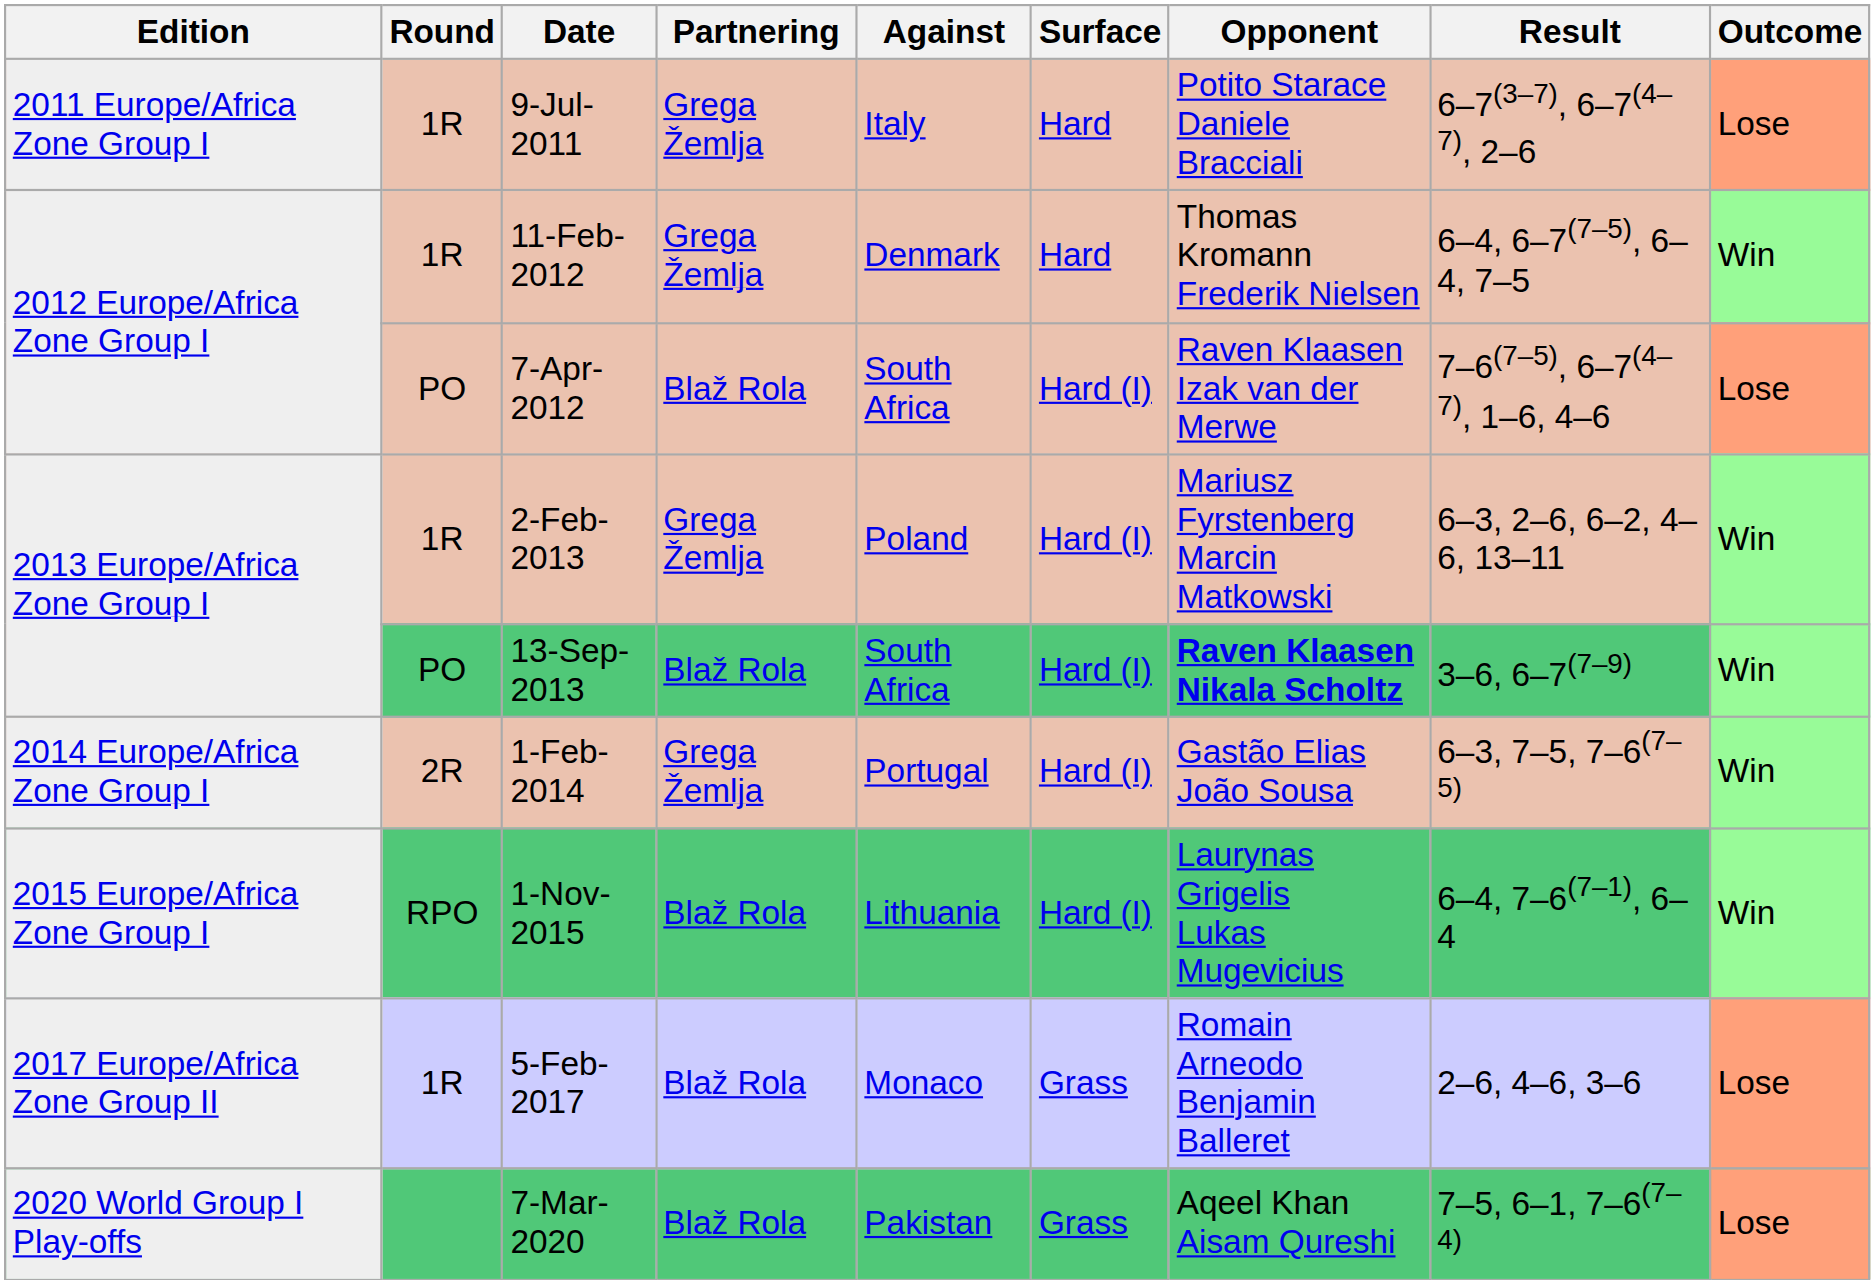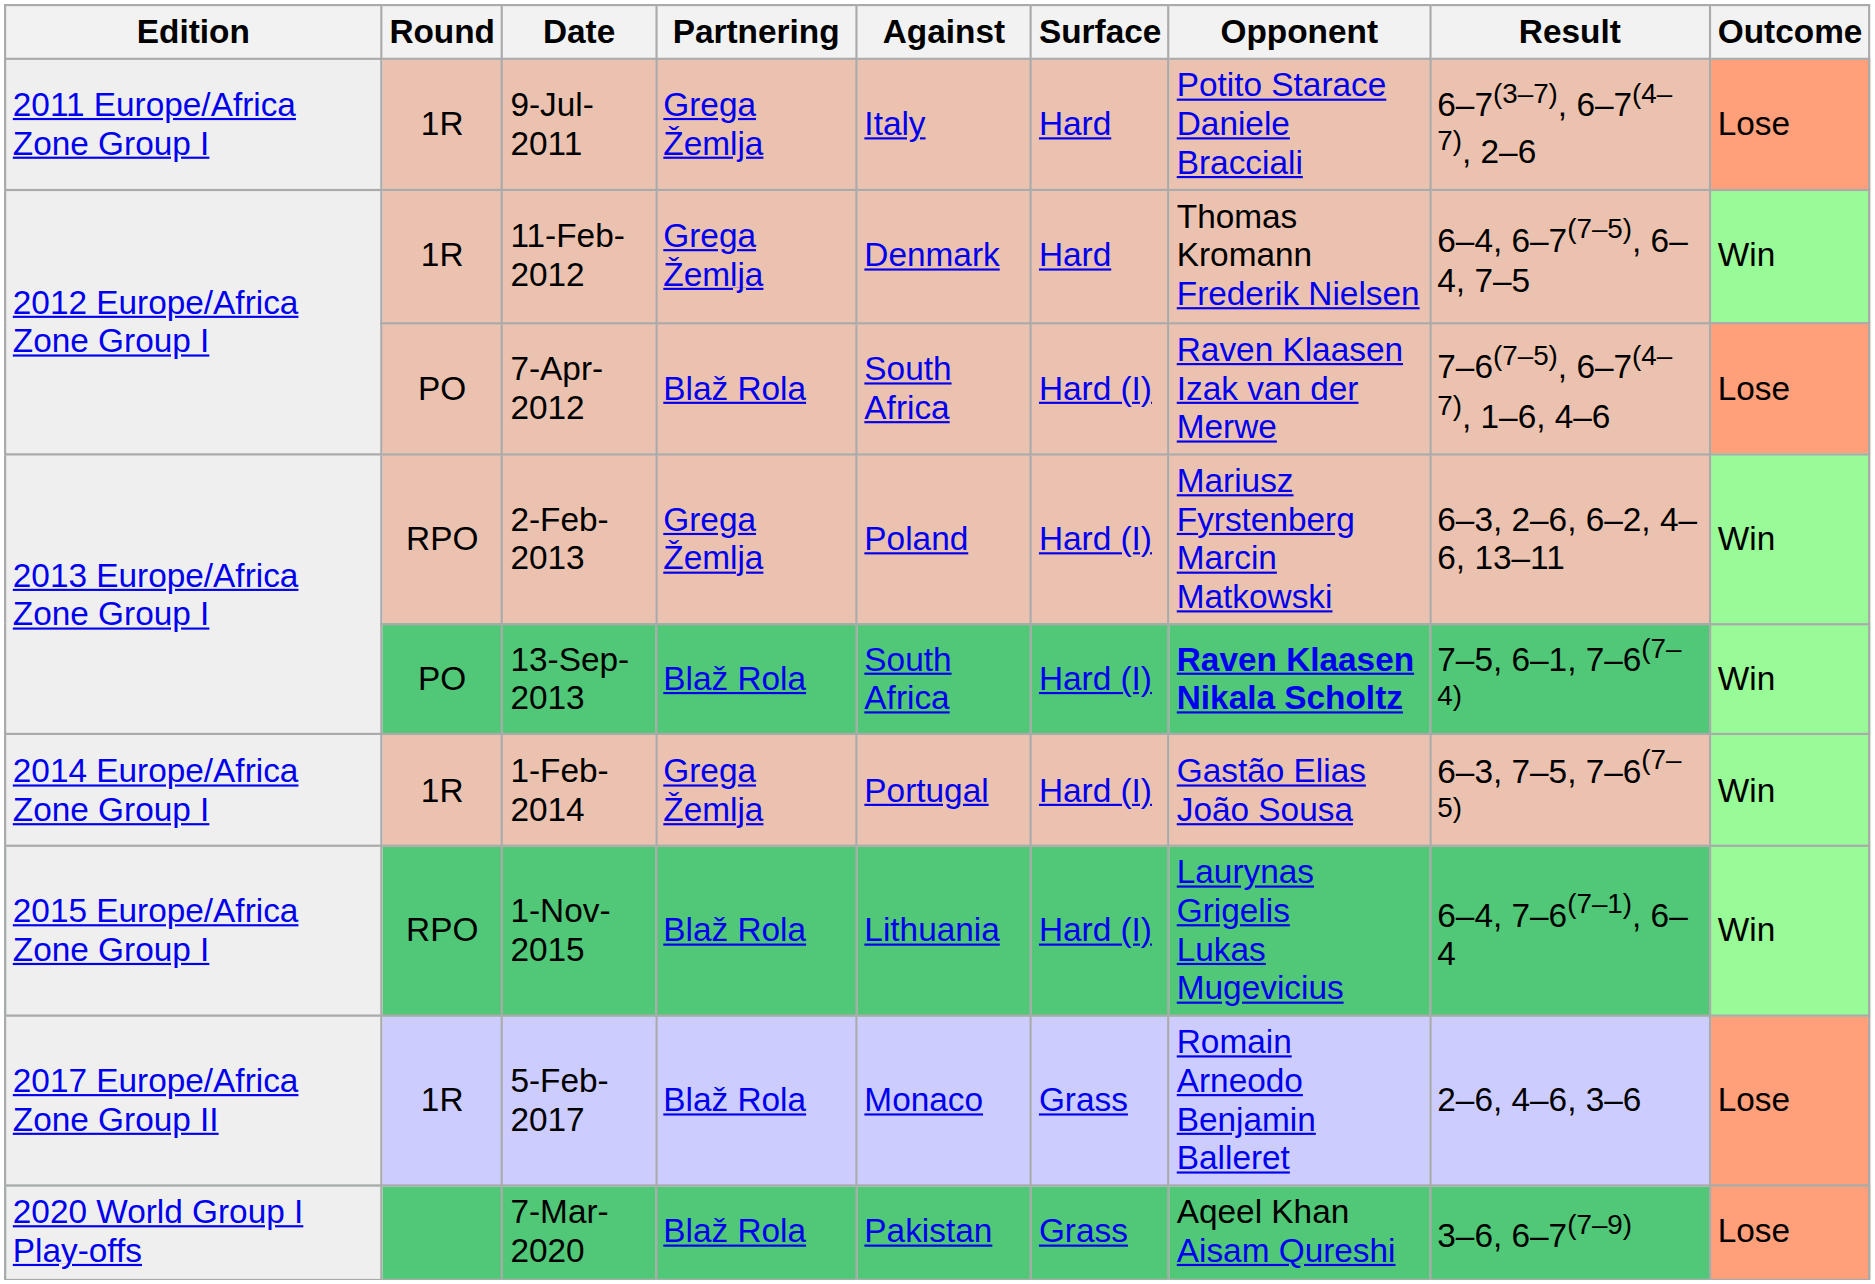2-Feb-2013 | Round: 1R -> RPO
13-Sep-2013 | Result: 3–6, 6–7(7–9) -> 7–5, 6–1, 7–6(7–4)
1-Feb-2014 | Round: 2R -> 1R
7-Mar-2020 | Result: 7–5, 6–1, 7–6(7–4) -> 3–6, 6–7(7–9)
